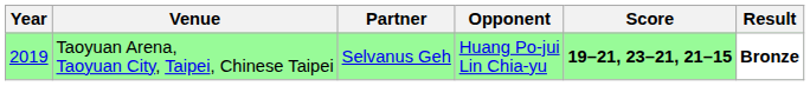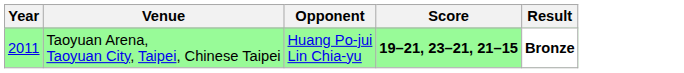- column: Partner | Selvanus Geh
Taoyuan Arena, Taoyuan City, Taipei, Chinese Taipei | Year: 2019 -> 2011
